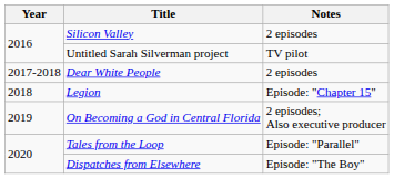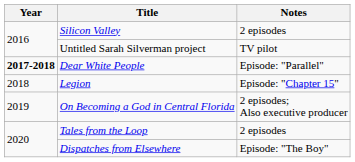Dear White People | Year: normal -> bold
Dear White People | Notes: 2 episodes -> Episode: "Parallel"
Tales from the Loop | Notes: Episode: "Parallel" -> 2 episodes
